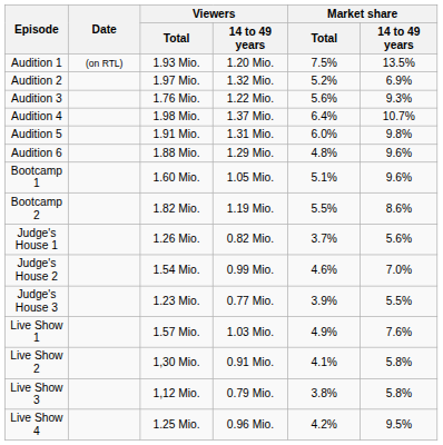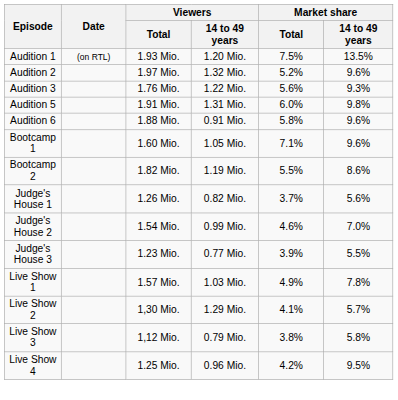Audition 2 | Market share / 14 to 49 years: 6.9% -> 9.6%
- row: Audition 4 | 1.98 Mio. | 1.37 Mio. | 6.4% | 10.7%
Audition 6 | Viewers / 14 to 49 years: 1.29 Mio. -> 0.91 Mio.
Audition 6 | Market share / Total: 4.8% -> 5.8%
Bootcamp 1 | Market share / Total: 5.1% -> 7.1%
Live Show 1 | Market share / 14 to 49 years: 7.6% -> 7.8%
Live Show 2 | Viewers / 14 to 49 years: 0.91 Mio. -> 1.29 Mio.
Live Show 2 | Market share / 14 to 49 years: 5.8% -> 5.7%
